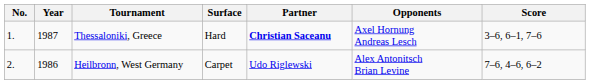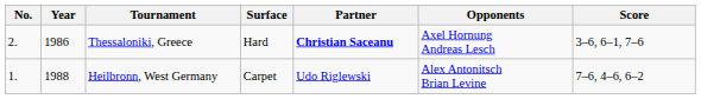Thessaloniki, Greece | No.: 1. -> 2.
Thessaloniki, Greece | Year: 1987 -> 1986
Heilbronn, West Germany | No.: 2. -> 1.
Heilbronn, West Germany | Year: 1986 -> 1988
